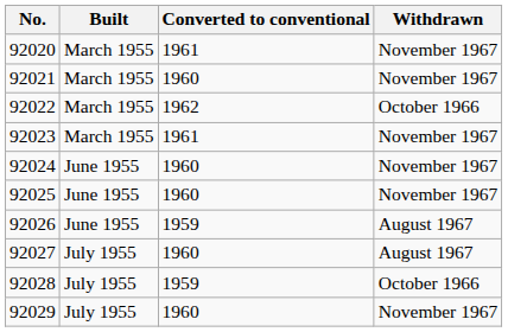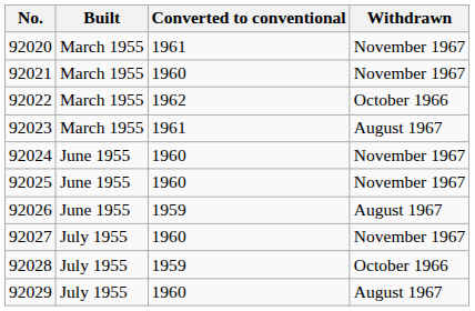92023 | Withdrawn: November 1967 -> August 1967
92027 | Withdrawn: August 1967 -> November 1967
92029 | Withdrawn: November 1967 -> August 1967
